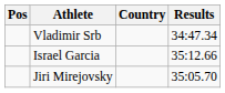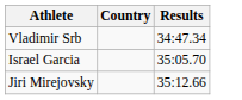- column: Pos
Israel Garcia | Results: 35:12.66 -> 35:05.70
Jiri Mirejovsky | Results: 35:05.70 -> 35:12.66
